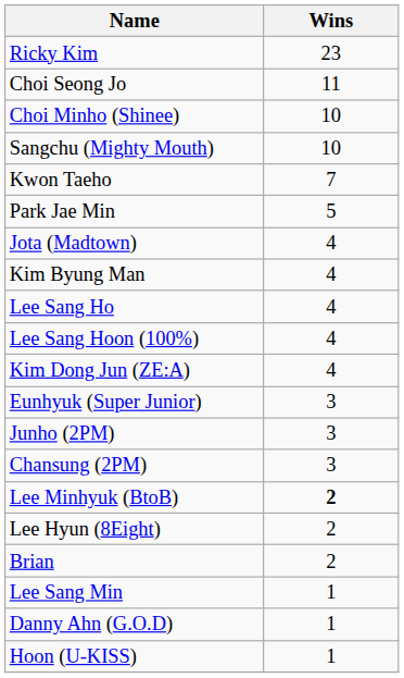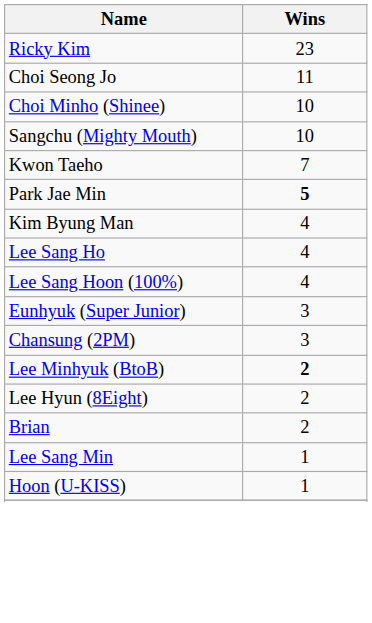Park Jae Min | Wins: normal -> bold
- row: Jota (Madtown) | 4
- row: Kim Dong Jun (ZE:A) | 4
- row: Junho (2PM) | 3
- row: Danny Ahn (G.O.D) | 1
